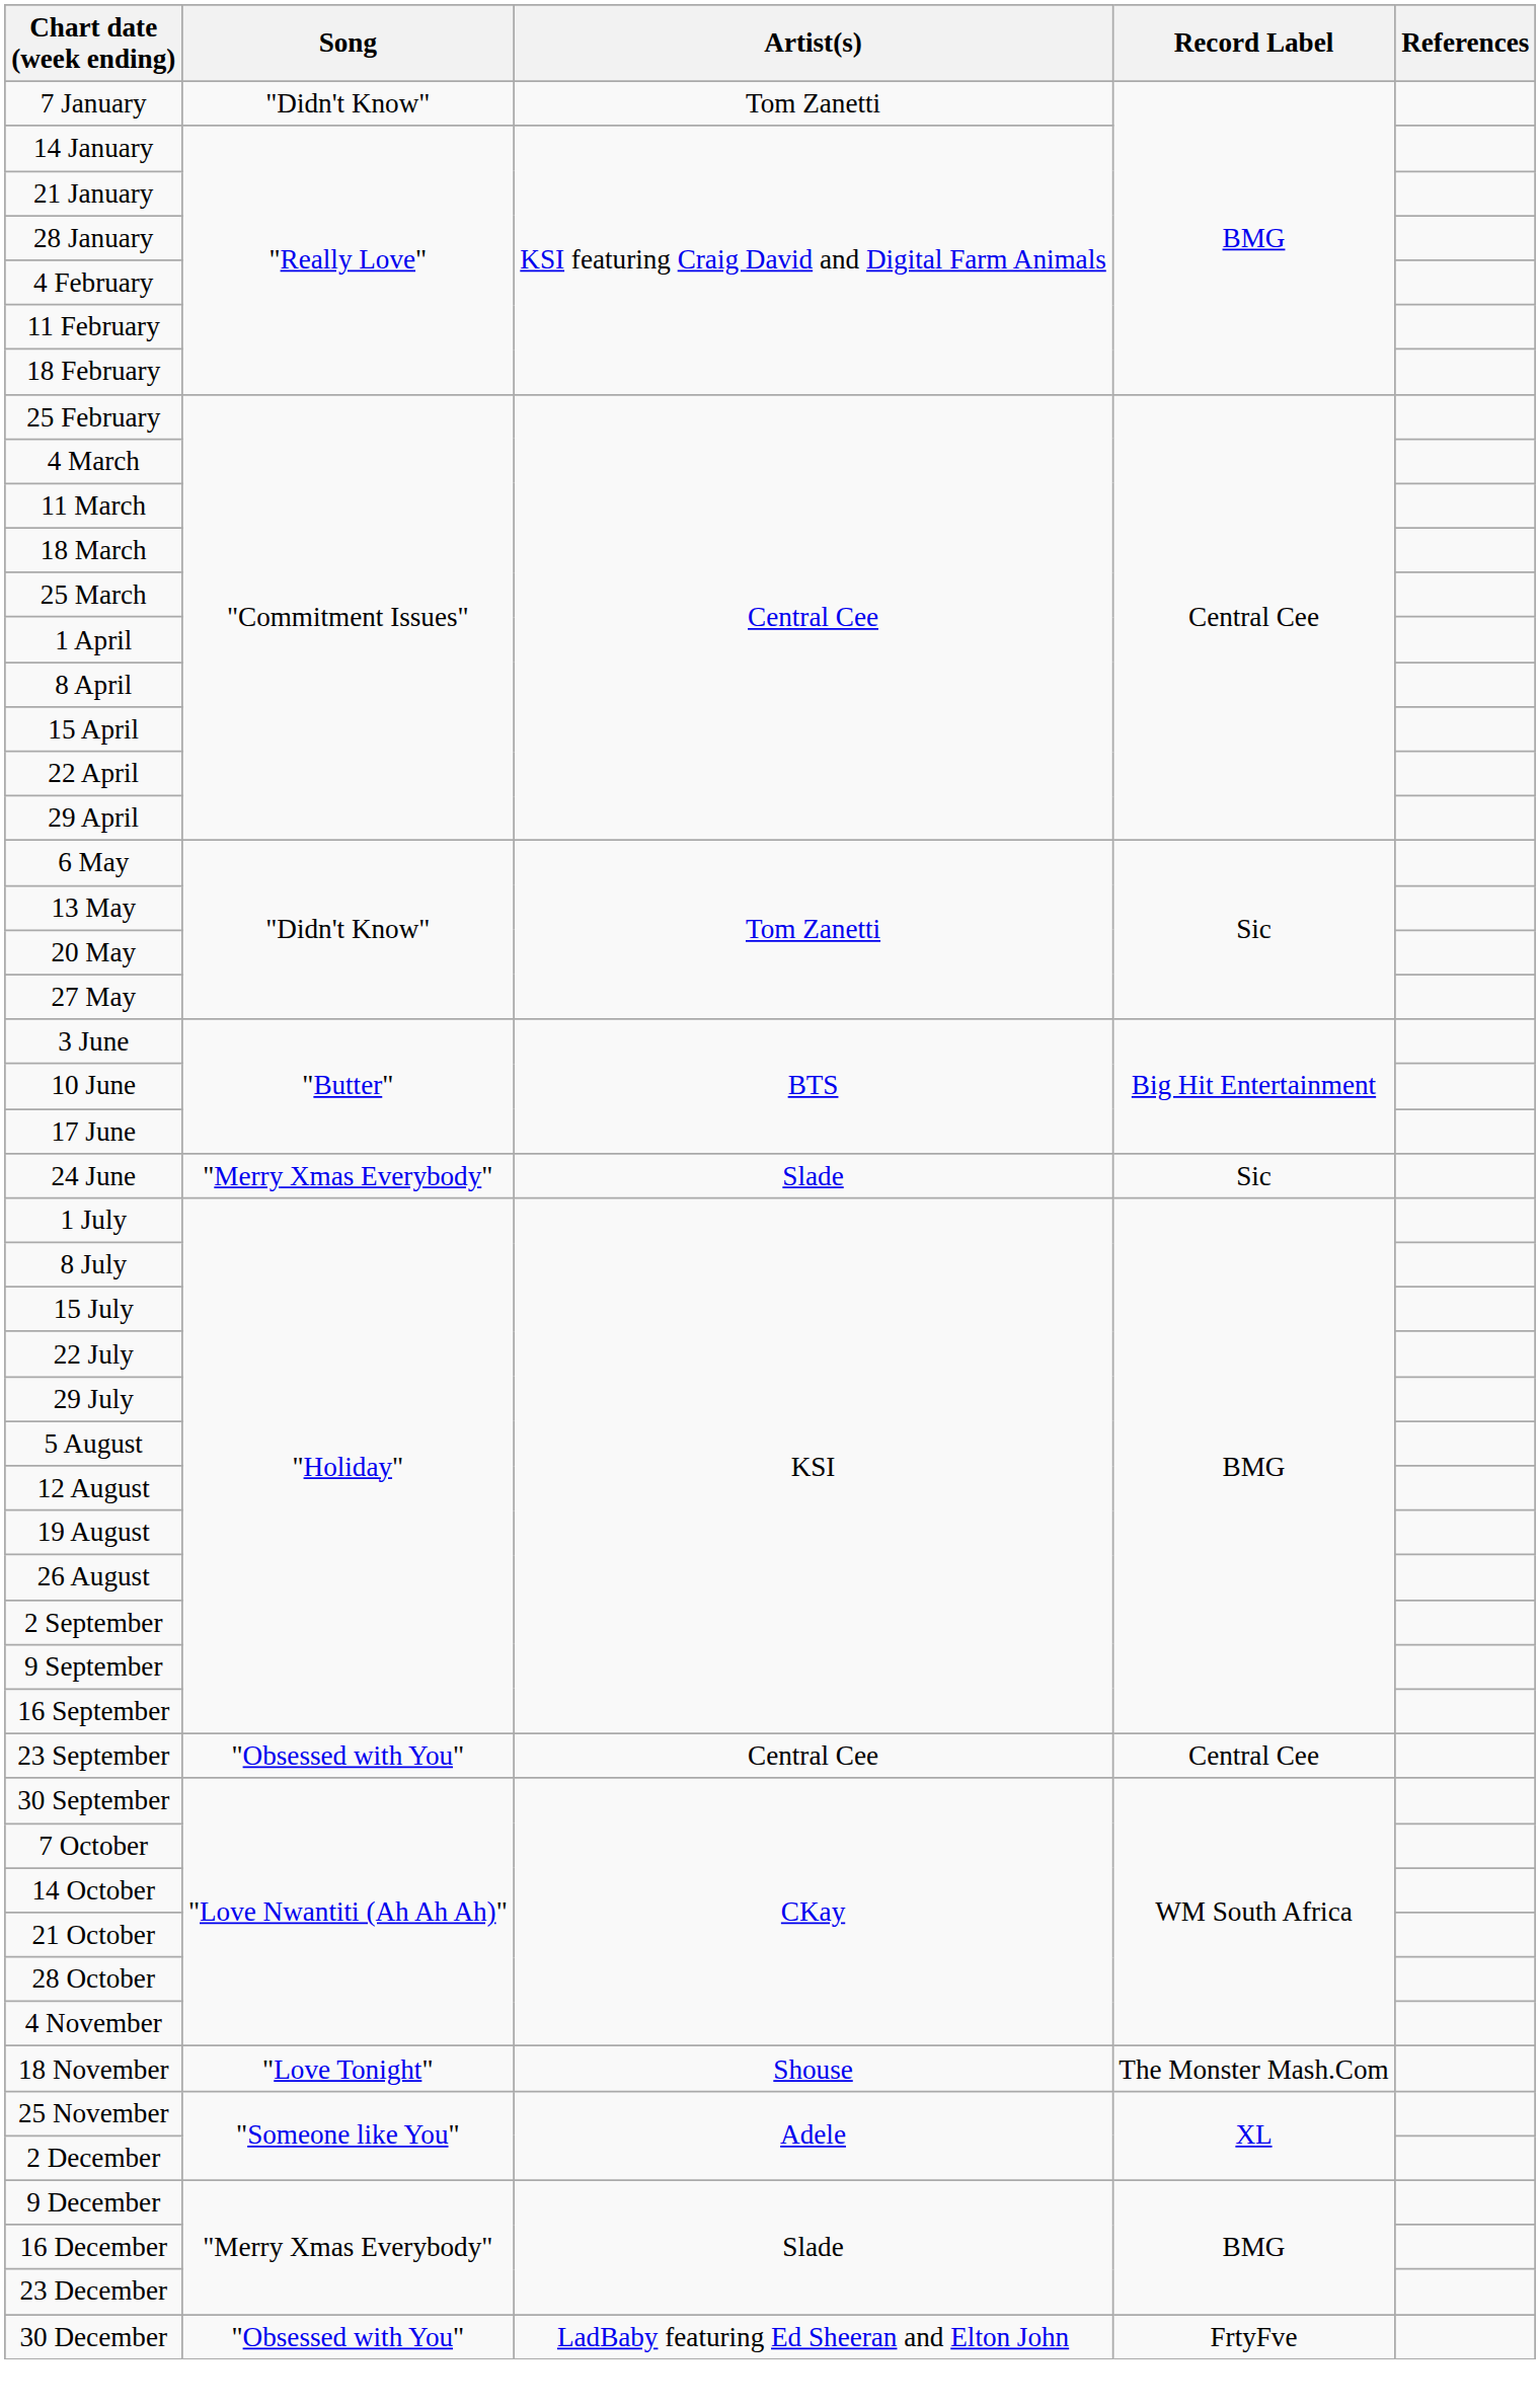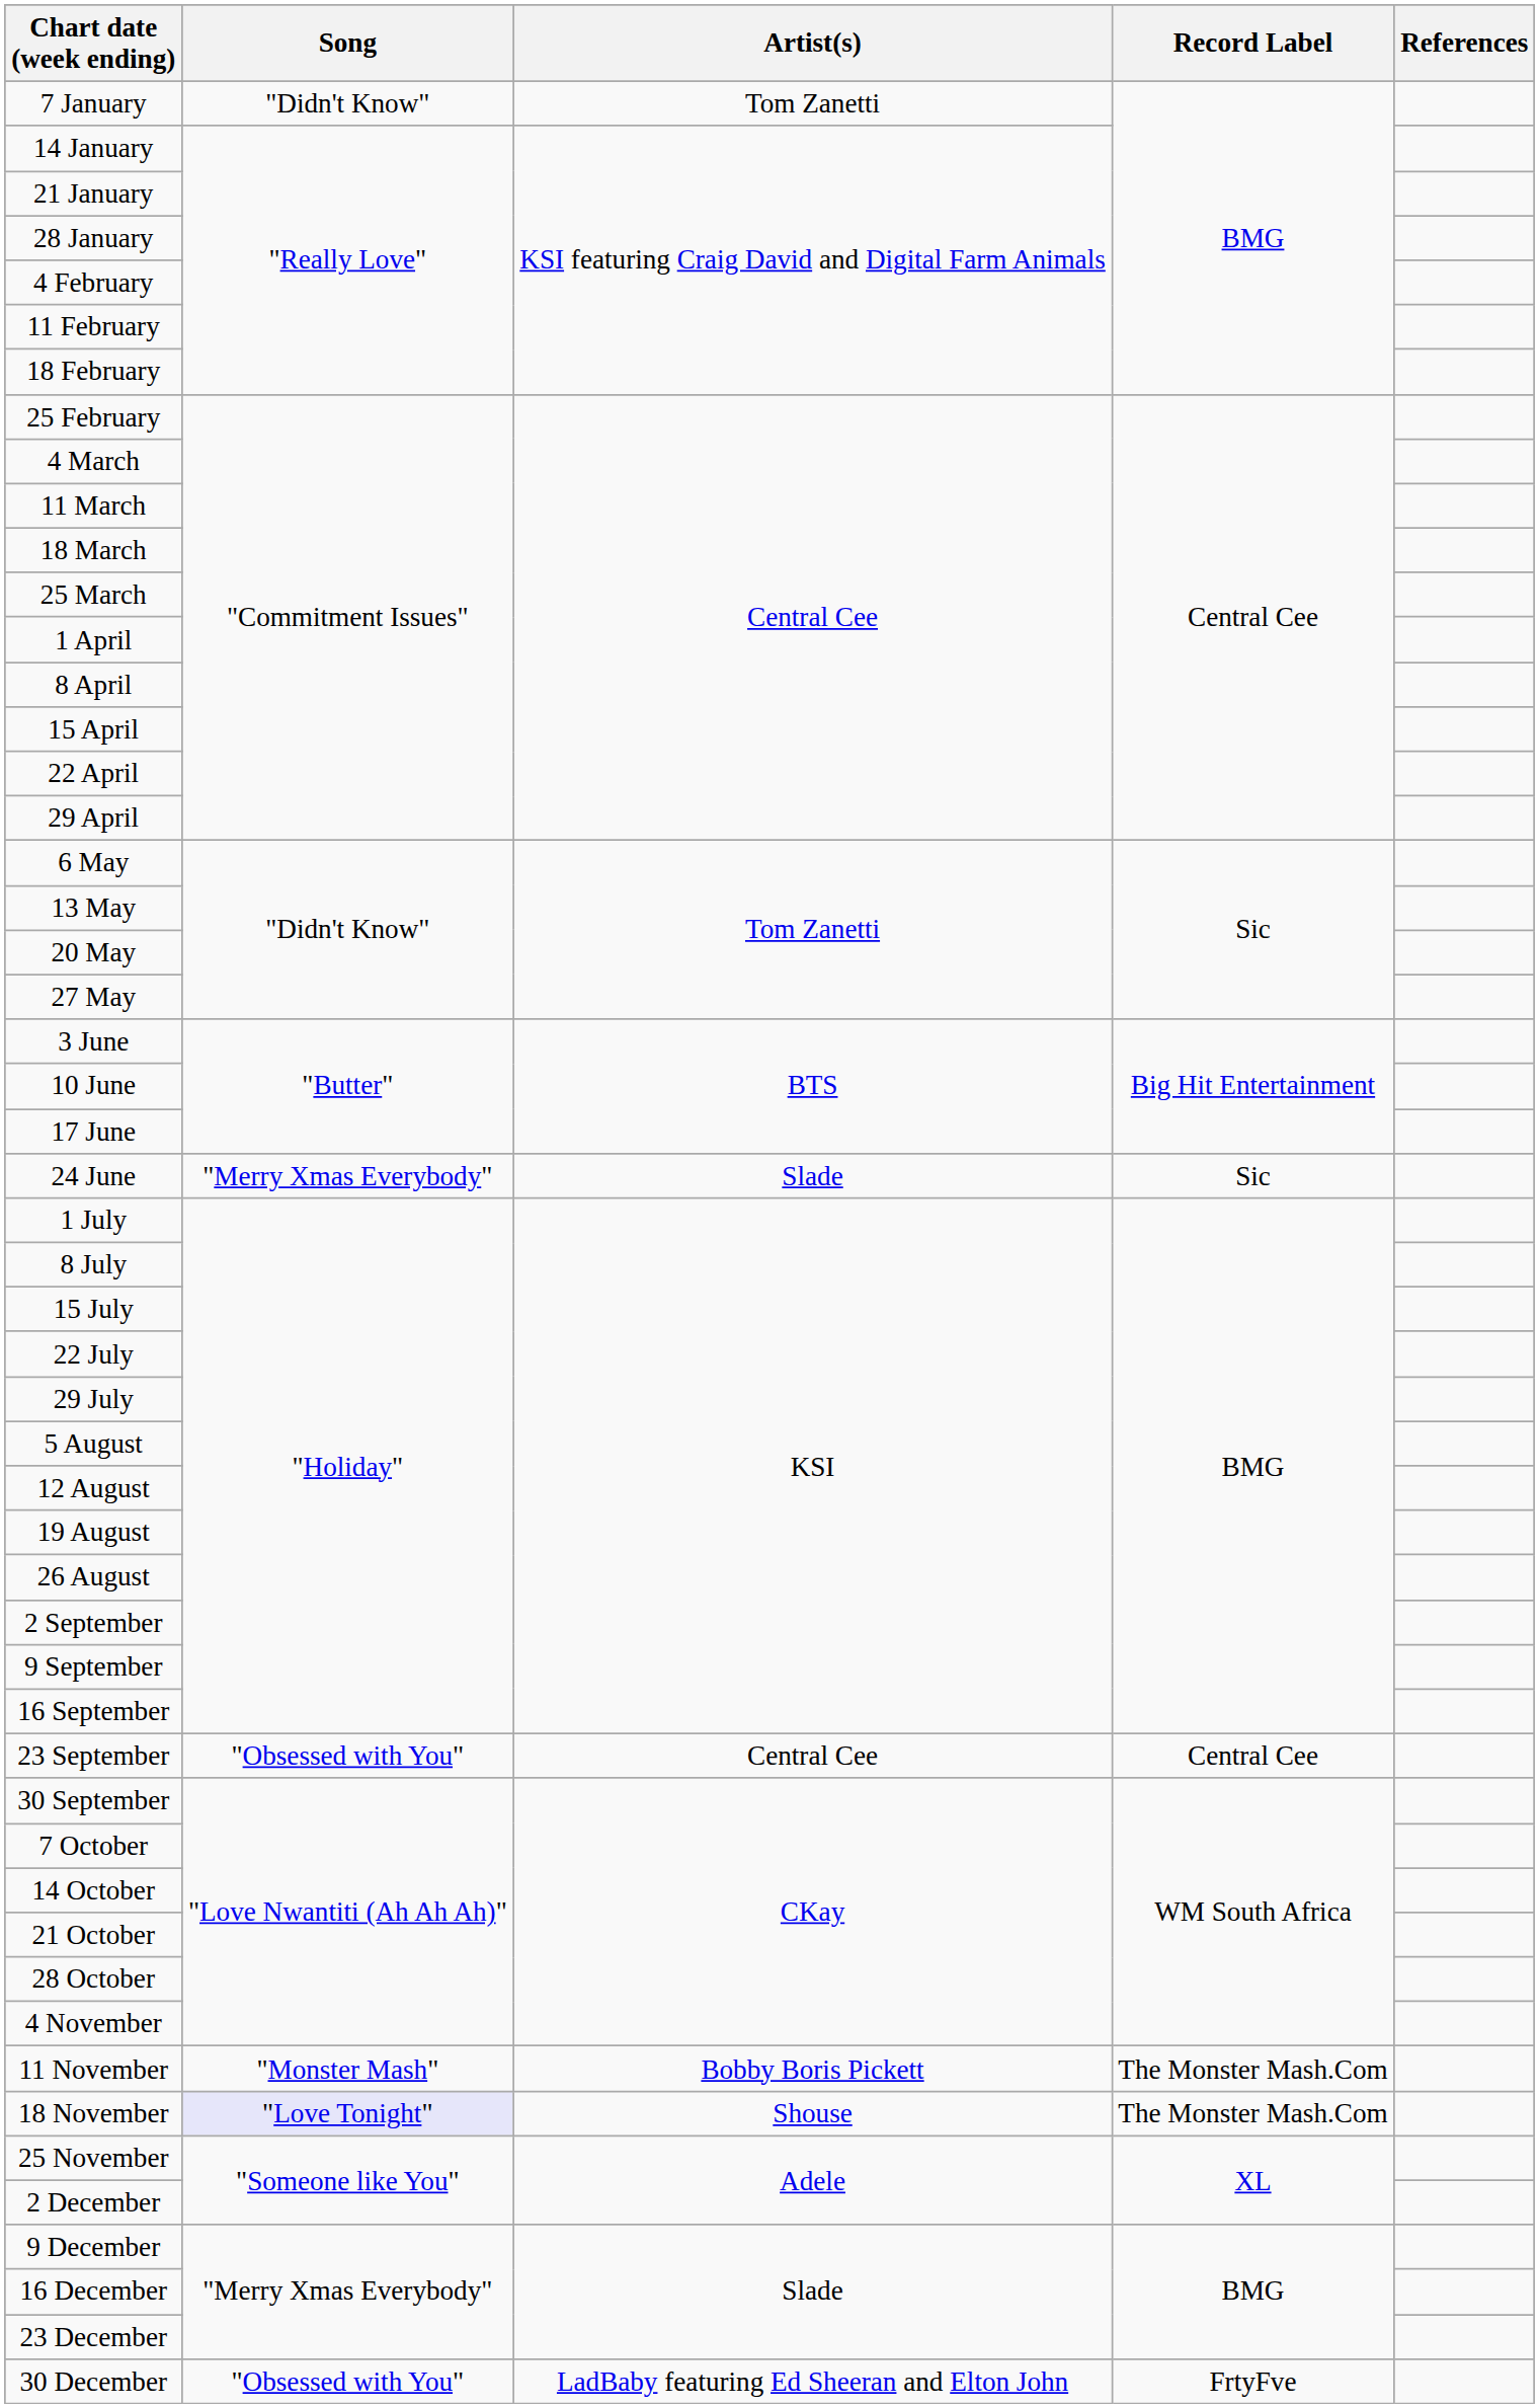+ row: 11 November | "Monster Mash" | Bobby Boris Pickett | The Monster Mash.Com
18 November | Song: no background -> lavender background
